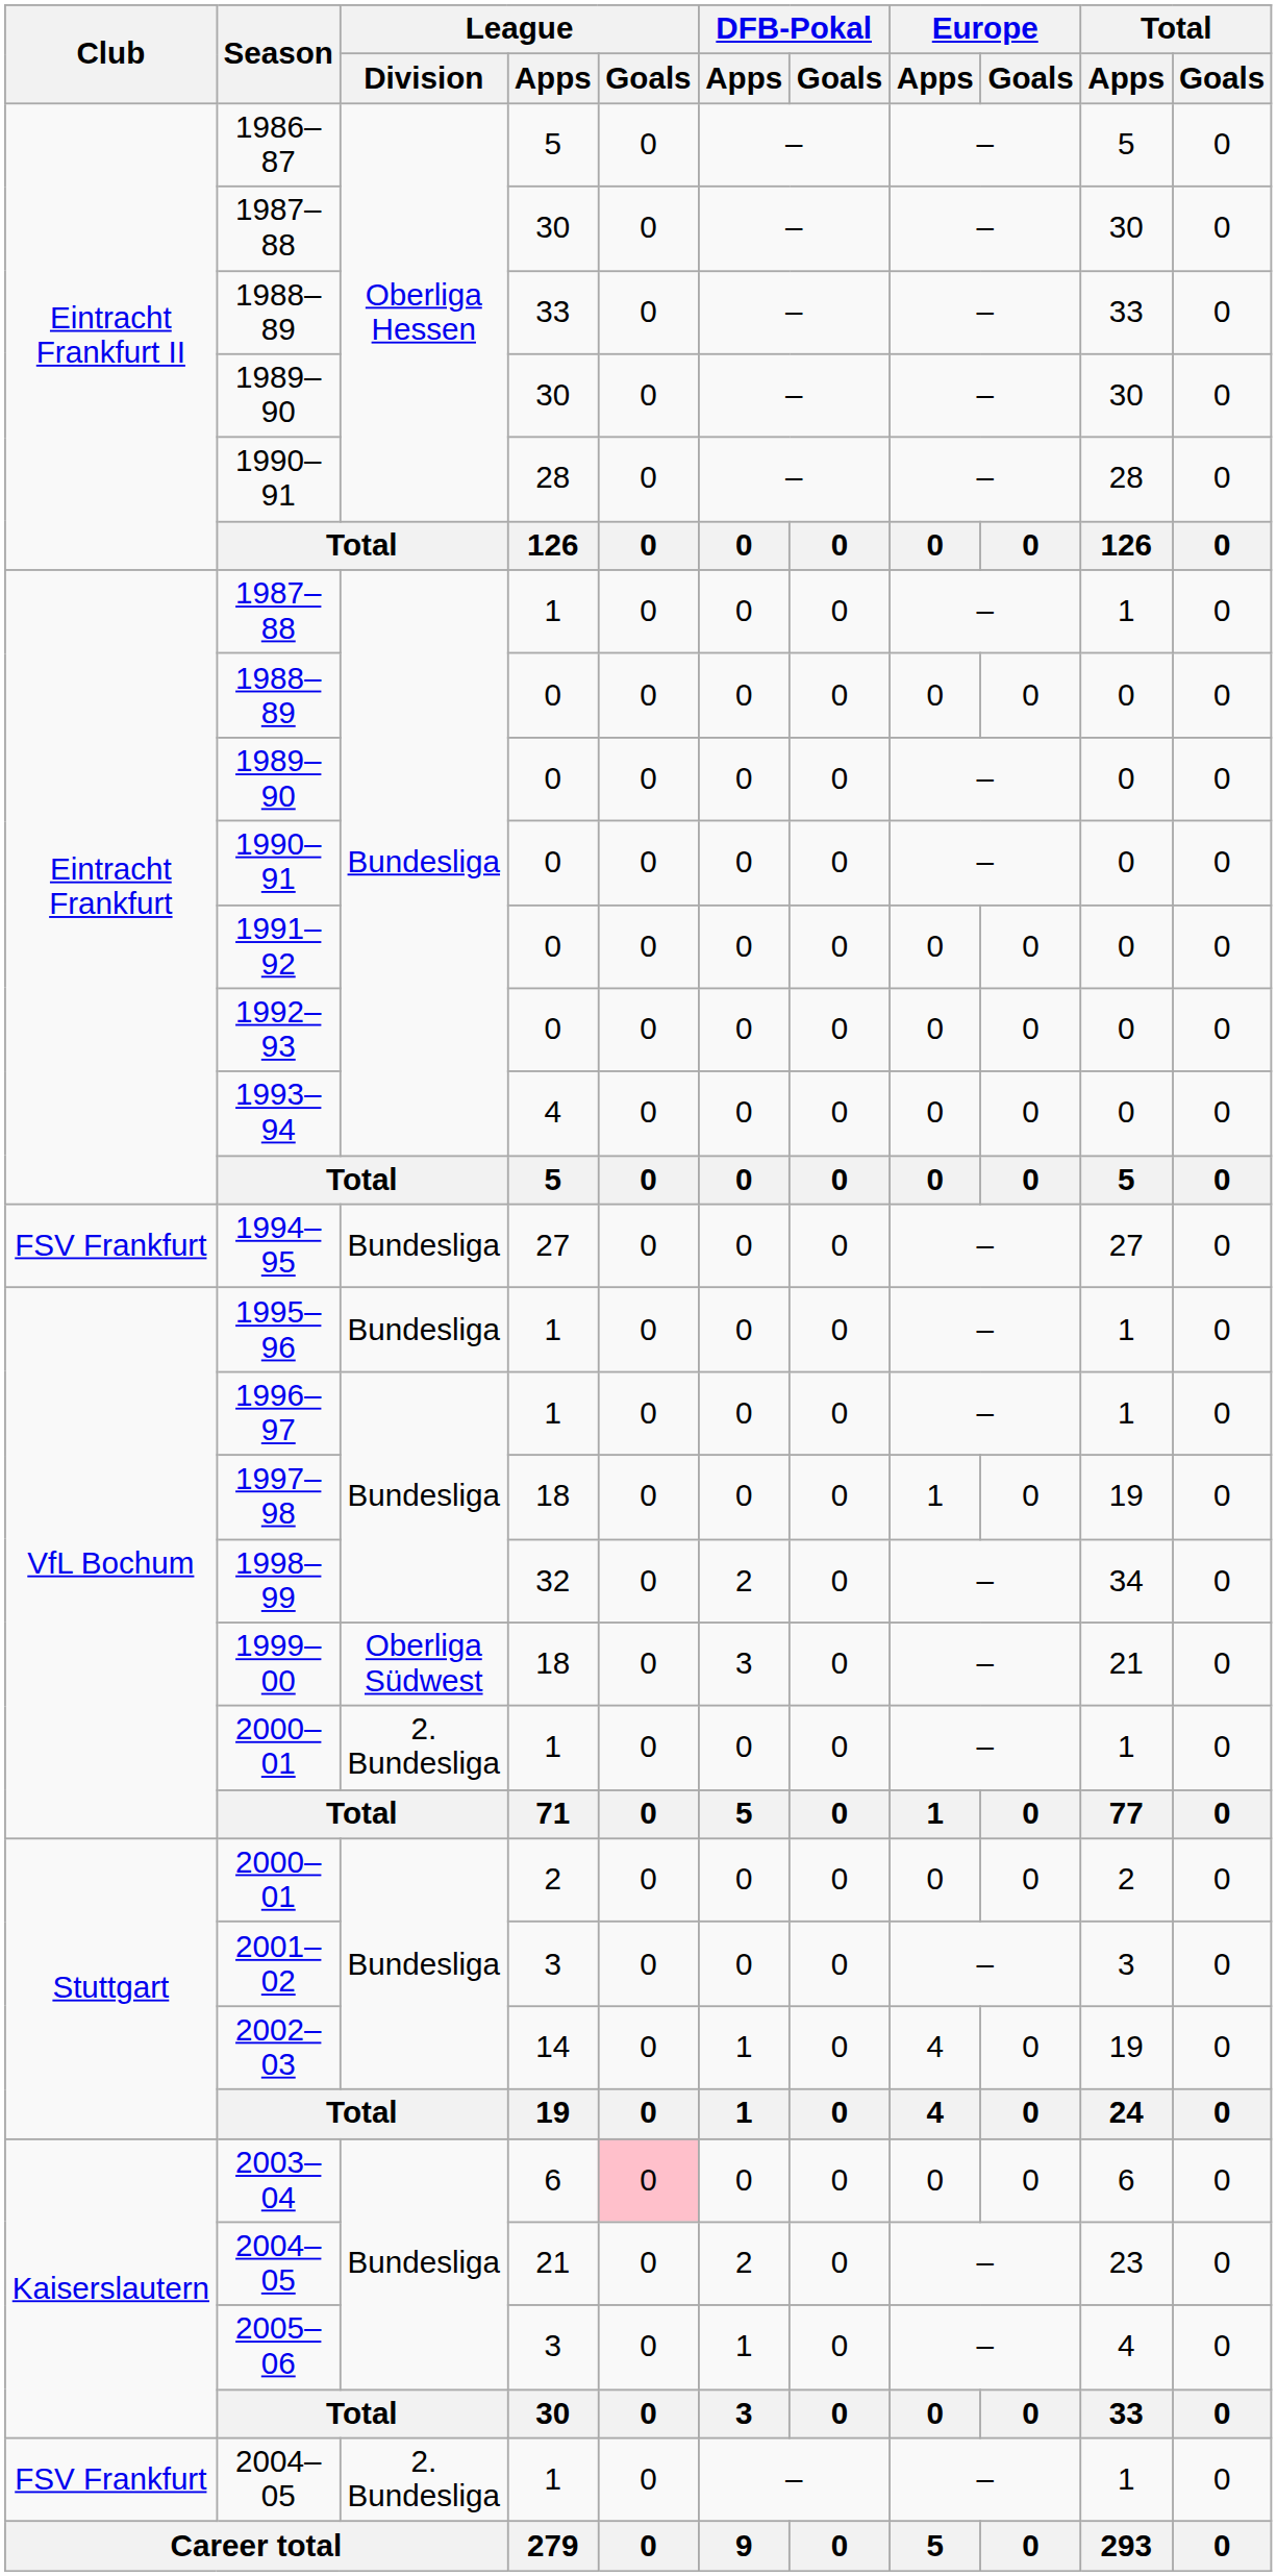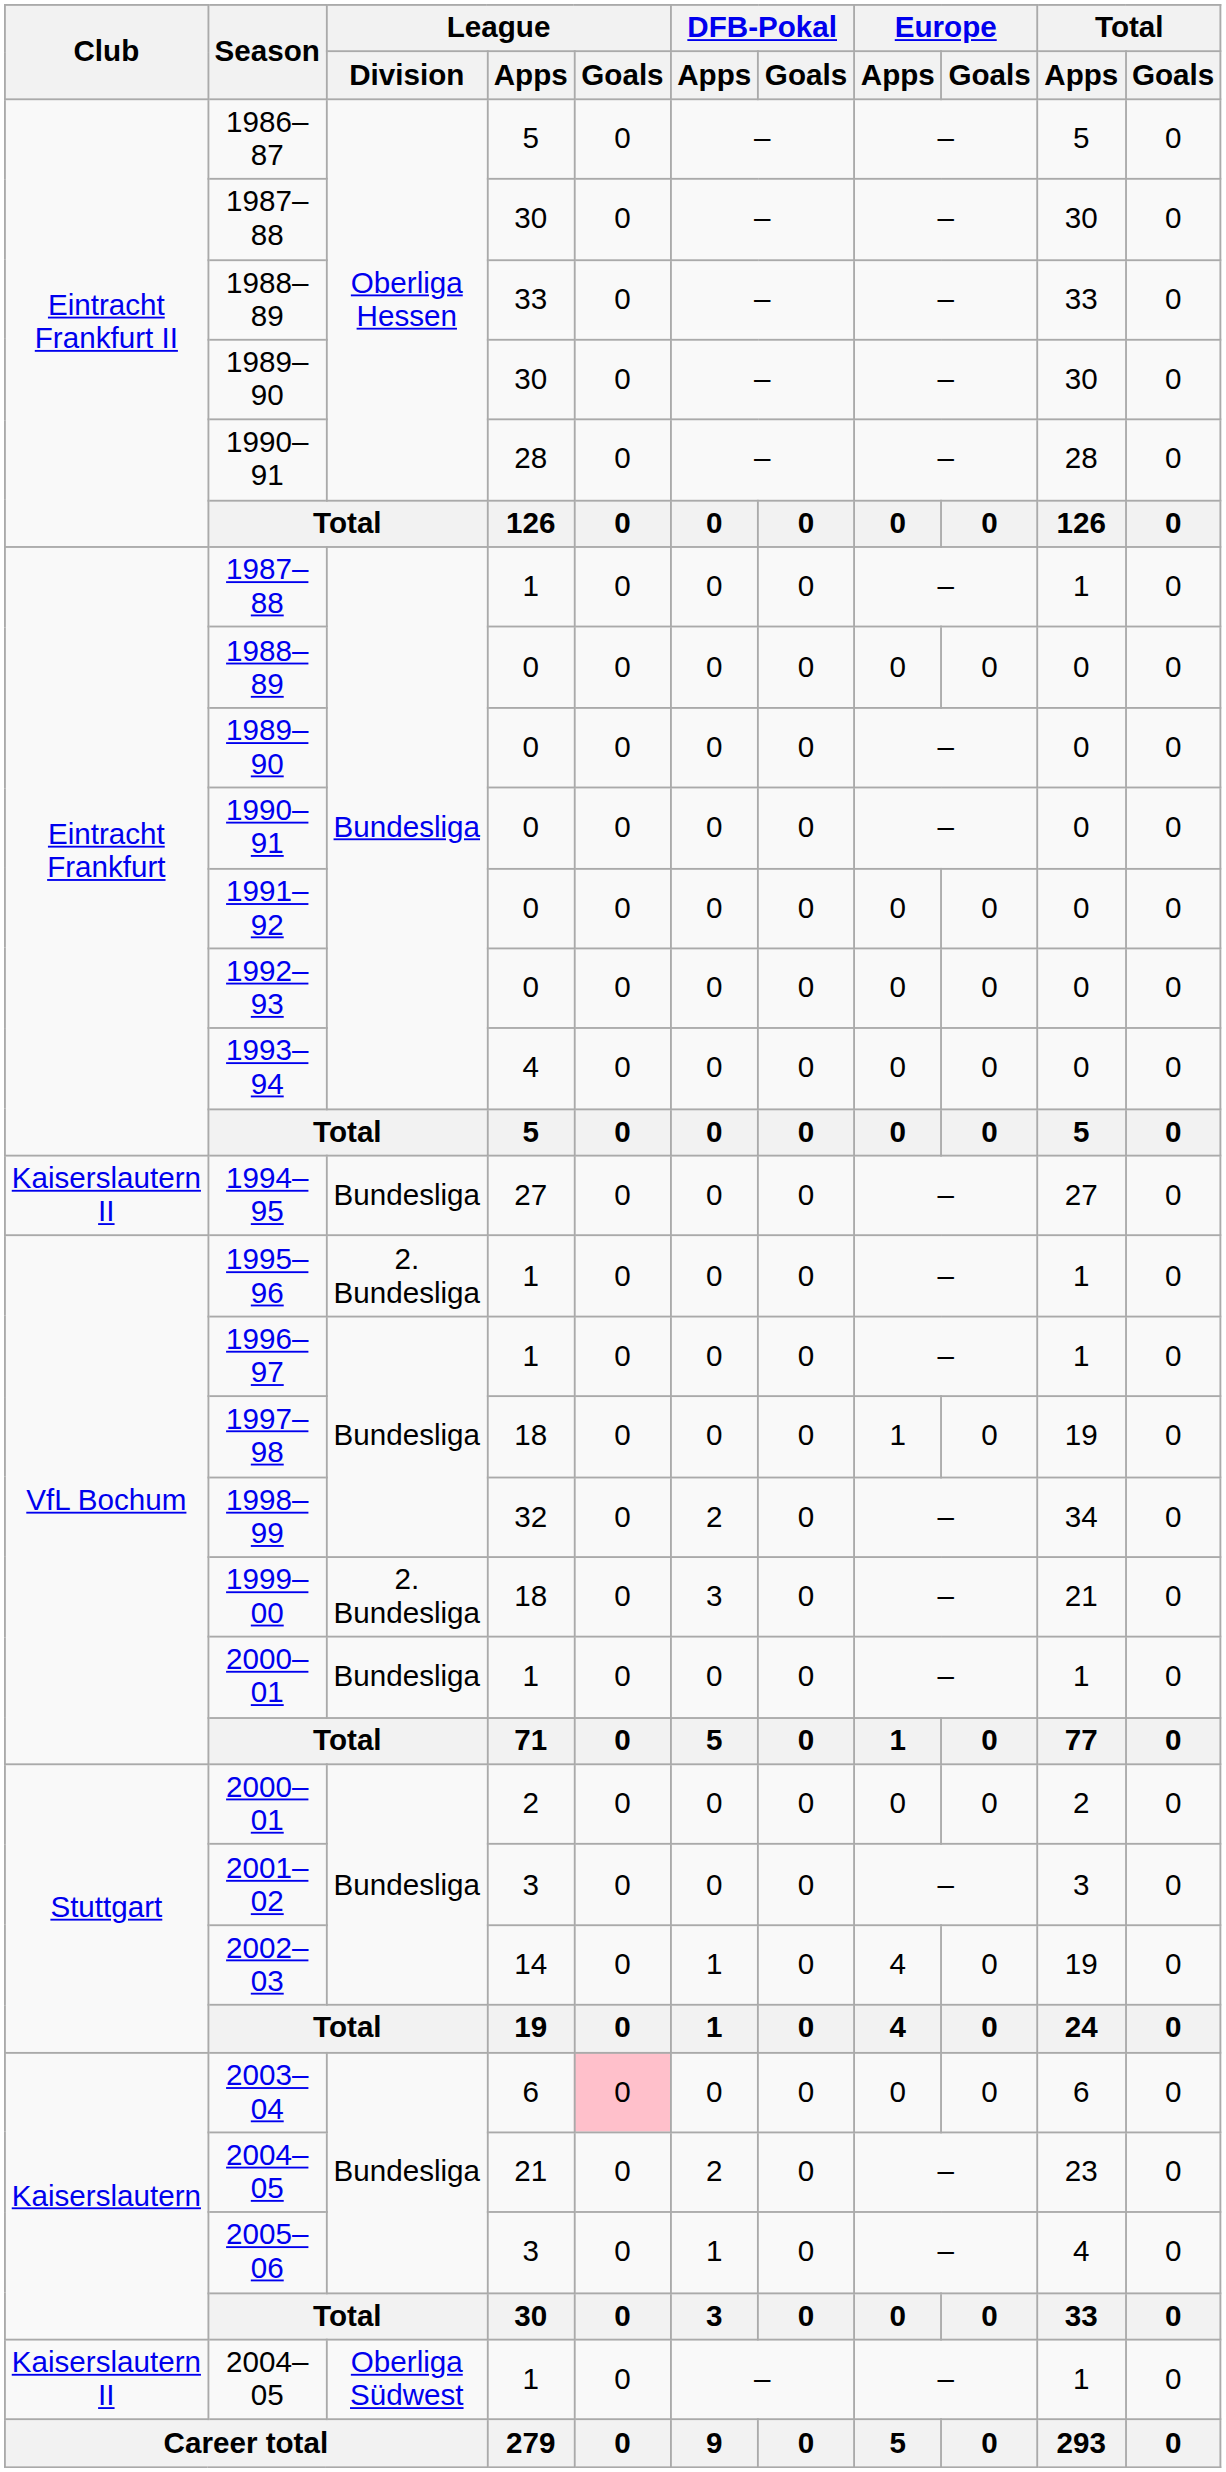1994–95 | Club: FSV Frankfurt -> Kaiserslautern II
1995–96 | League / Division: Bundesliga -> 2. Bundesliga
1999–00 | League / Division: Oberliga Südwest -> 2. Bundesliga
2000–01 / 1 | League / Division: 2. Bundesliga -> Bundesliga
2004–05 / 1 | Club: FSV Frankfurt -> Kaiserslautern II
2004–05 / 1 | League / Division: 2. Bundesliga -> Oberliga Südwest
